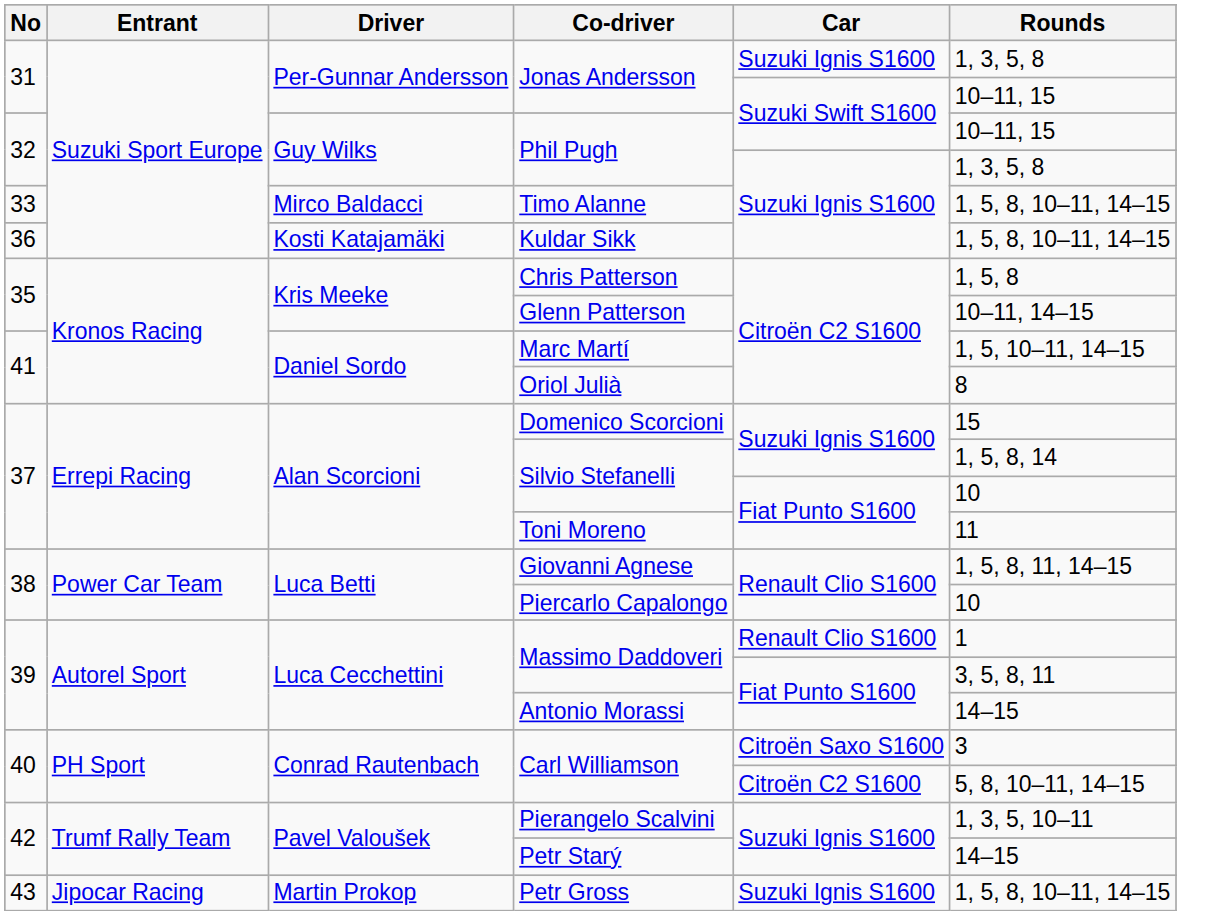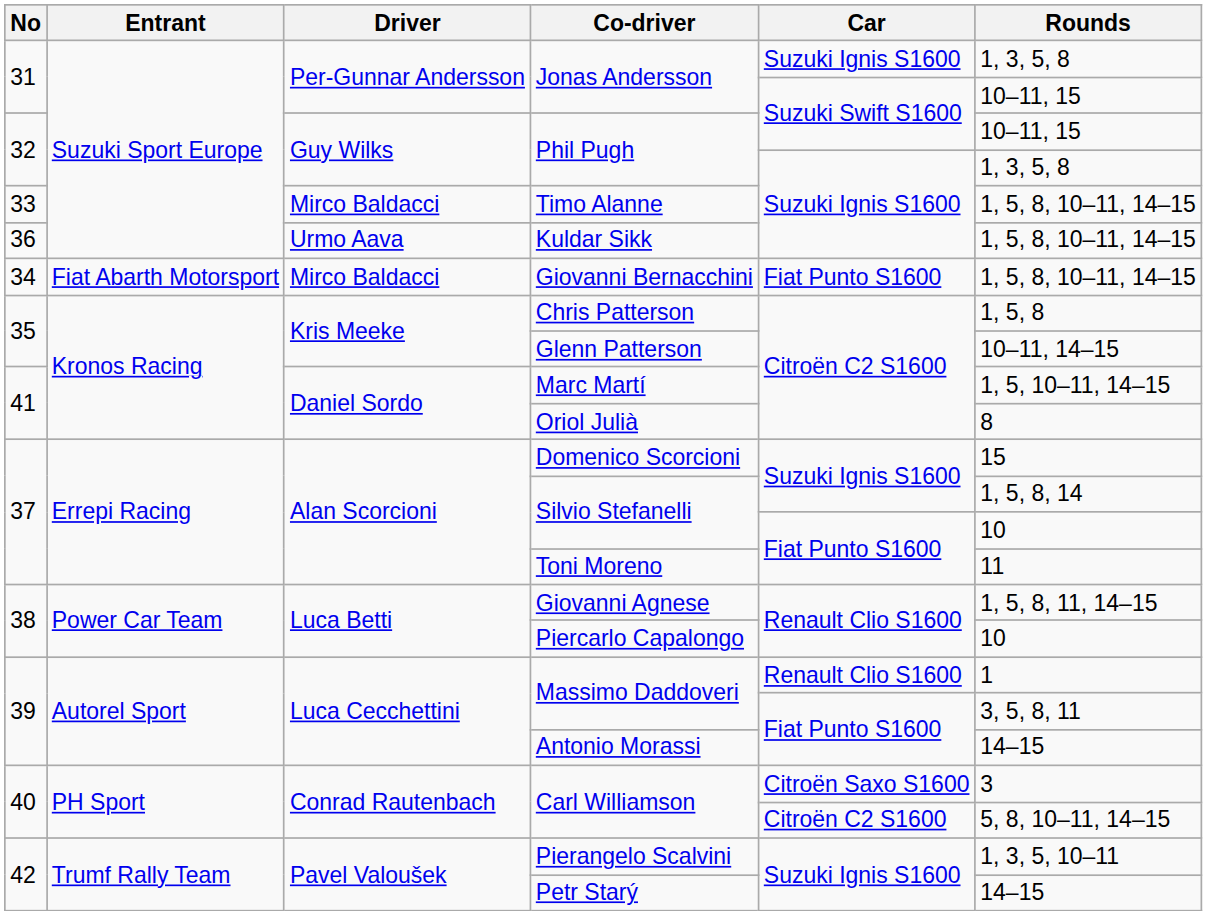Kuldar Sikk | Driver: Kosti Katajamäki -> Urmo Aava
+ row: 34 | Fiat Abarth Motorsport | Mirco Baldacci | Giovanni Bernacchini | Fiat Punto S1600 | 1, 5, 8, 10–11, 14–15
- row: 43 | Jipocar Racing | Martin Prokop | Petr Gross | Suzuki Ignis S1600 | 1, 5, 8, 10–11, 14–15
